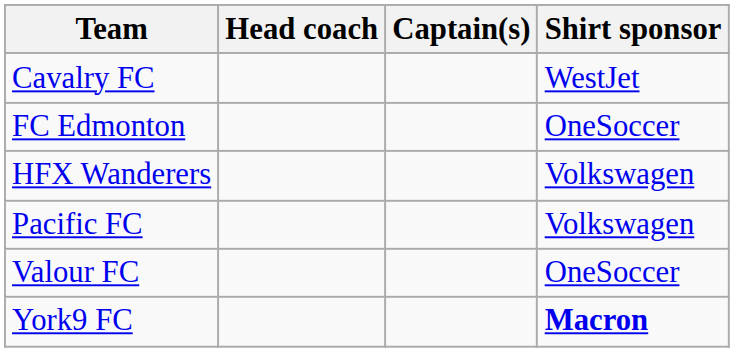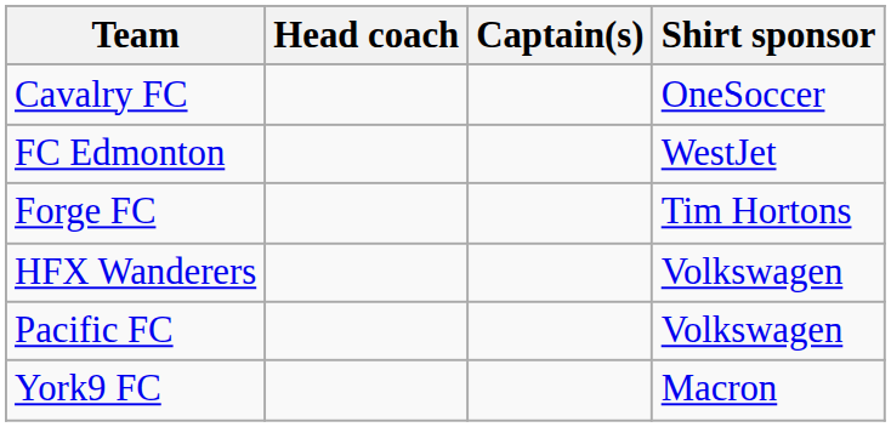Cavalry FC | Shirt sponsor: WestJet -> OneSoccer
FC Edmonton | Shirt sponsor: OneSoccer -> WestJet
+ row: Forge FC | Tim Hortons
- row: Valour FC | OneSoccer
York9 FC | Shirt sponsor: bold -> normal
